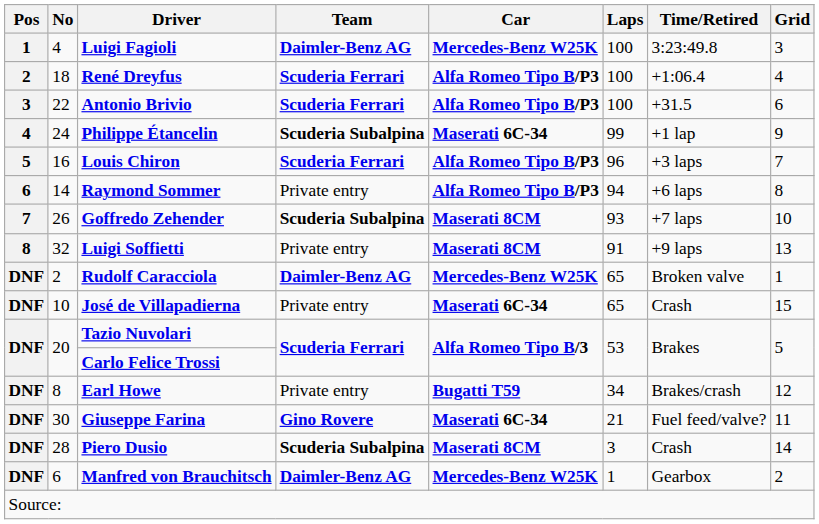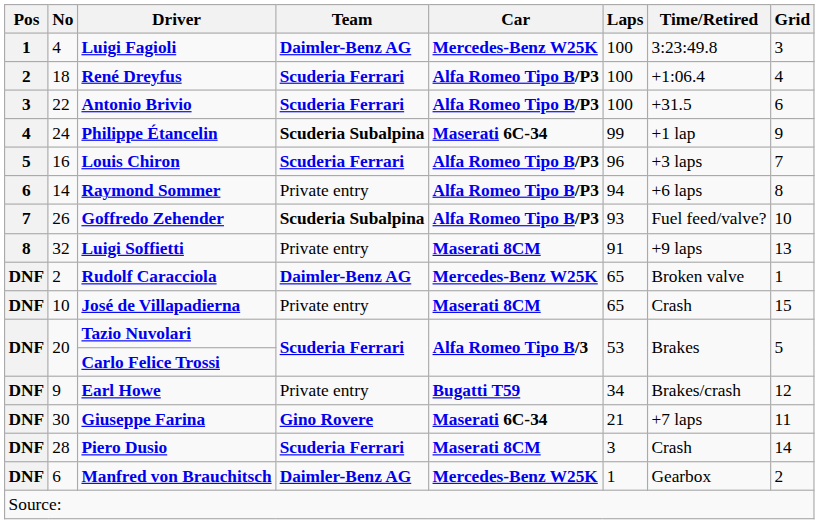Goffredo Zehender | Car: Maserati 8CM -> Alfa Romeo Tipo B/P3
Goffredo Zehender | Time/Retired: +7 laps -> Fuel feed/valve?
José de Villapadierna | Car: Maserati 6C-34 -> Maserati 8CM
Earl Howe | No: 8 -> 9
Giuseppe Farina | Time/Retired: Fuel feed/valve? -> +7 laps
Piero Dusio | Team: Scuderia Subalpina -> Scuderia Ferrari
